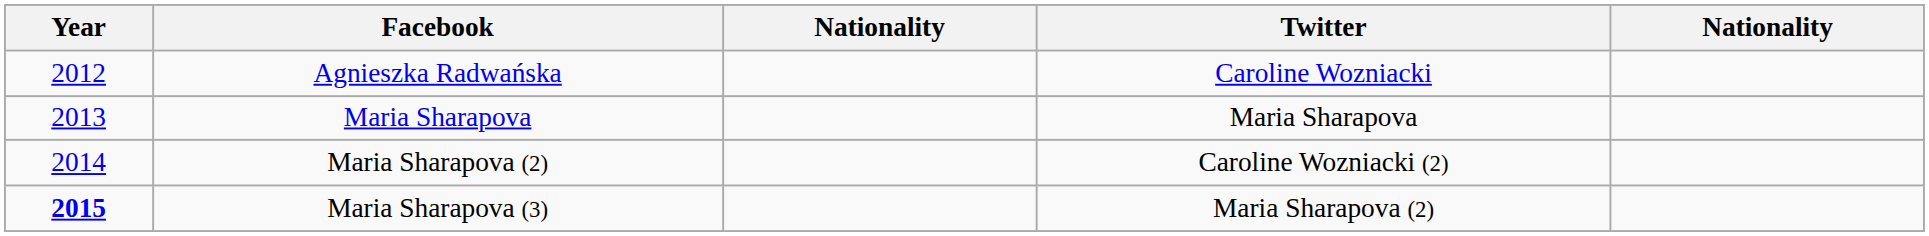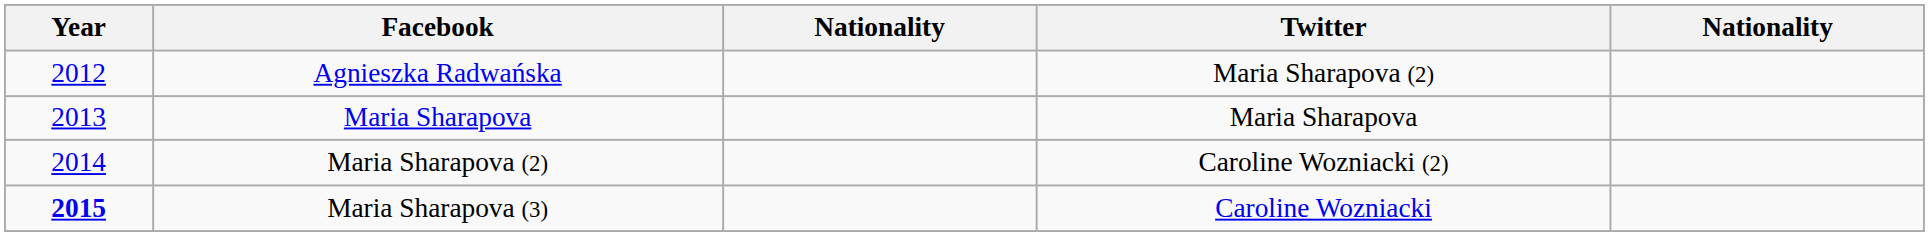Agnieszka Radwańska | Twitter: Caroline Wozniacki -> Maria Sharapova (2)
Maria Sharapova (3) | Twitter: Maria Sharapova (2) -> Caroline Wozniacki
